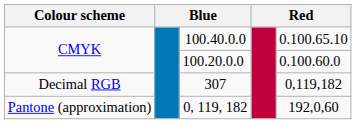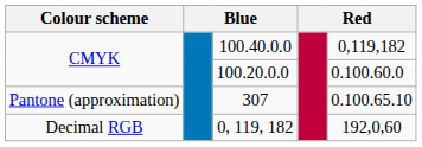100.40.0.0 | column 5: 0.100.65.10 -> 0,119,182
307 | Colour scheme: Decimal RGB -> Pantone (approximation)
307 | column 5: 0,119,182 -> 0.100.65.10
0, 119, 182 | Colour scheme: Pantone (approximation) -> Decimal RGB
